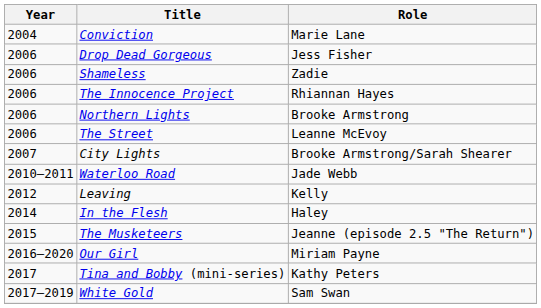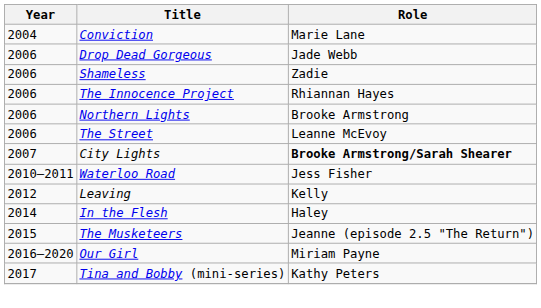Drop Dead Gorgeous | Role: Jess Fisher -> Jade Webb
City Lights | Role: normal -> bold
Waterloo Road | Role: Jade Webb -> Jess Fisher
- row: 2017–2019 | White Gold | Sam Swan
